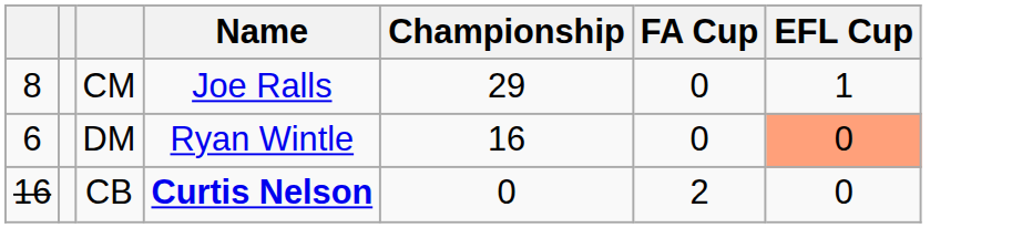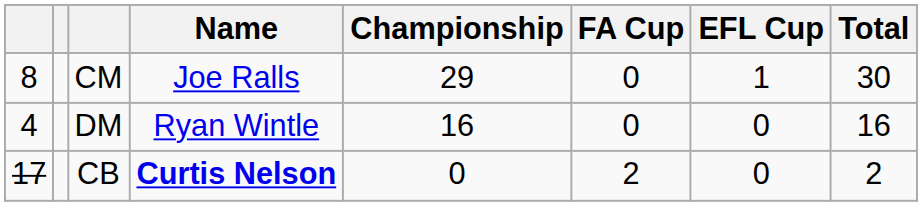+ column: Total | 30 | 16 | 2
DM | column 1: 6 -> 4
DM | EFL Cup: lightsalmon background -> no background
CB | column 1: 16 -> 17
